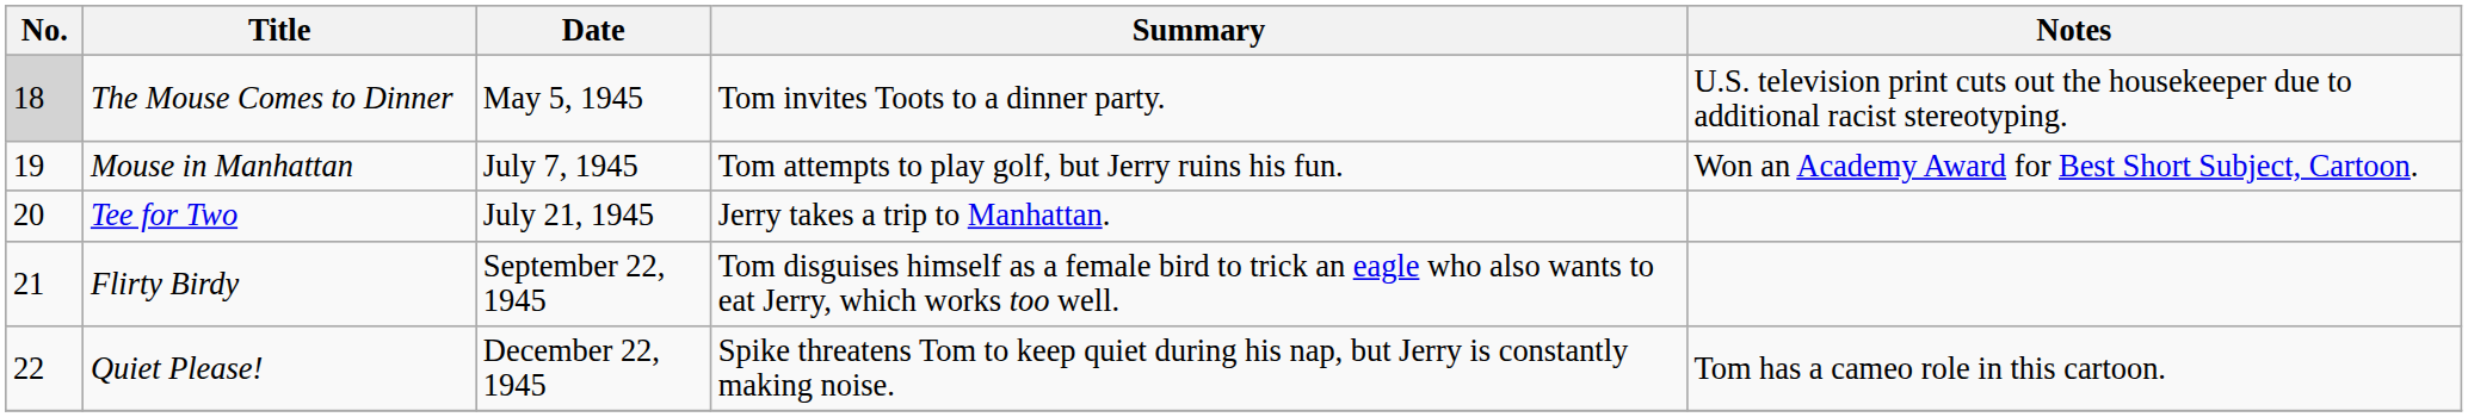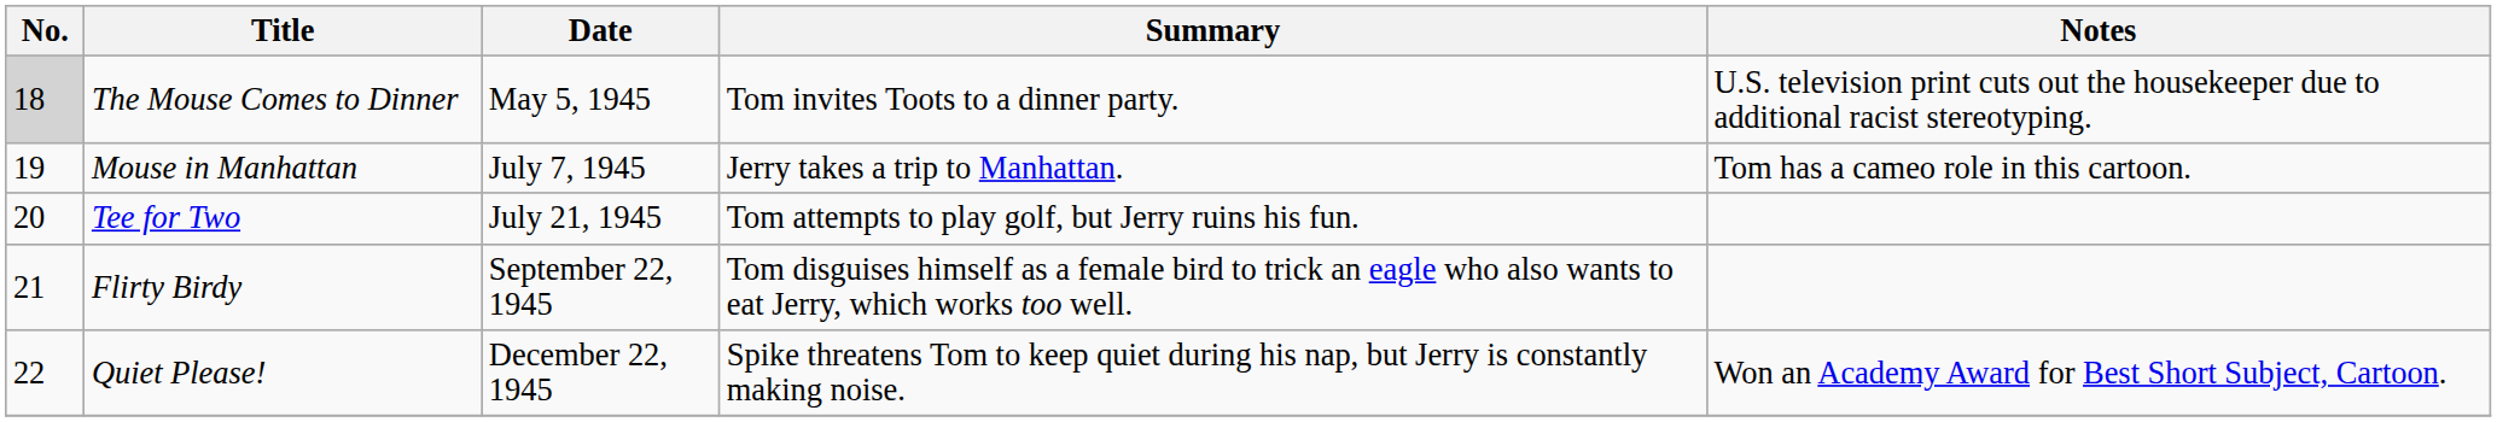Mouse in Manhattan | Summary: Tom attempts to play golf, but Jerry ruins his fun. -> Jerry takes a trip to Manhattan.
Mouse in Manhattan | Notes: Won an Academy Award for Best Short Subject, Cartoon. -> Tom has a cameo role in this cartoon.
Tee for Two | Summary: Jerry takes a trip to Manhattan. -> Tom attempts to play golf, but Jerry ruins his fun.
Quiet Please! | Notes: Tom has a cameo role in this cartoon. -> Won an Academy Award for Best Short Subject, Cartoon.
